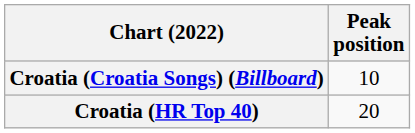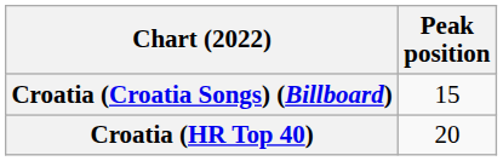Croatia (Croatia Songs) (Billboard) | Peak position: 10 -> 15
